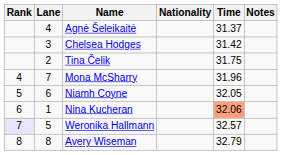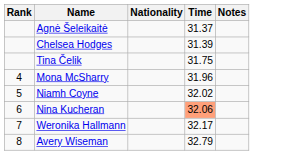- column: Lane | 4 | 3 | 2 | 7 | 6 | 1 | 5 | 8
Chelsea Hodges | Time: 31.42 -> 31.39
Niamh Coyne | Time: 32.05 -> 32.02
Weronika Hallmann | Rank: lavender background -> no background
Weronika Hallmann | Time: 32.57 -> 32.17
